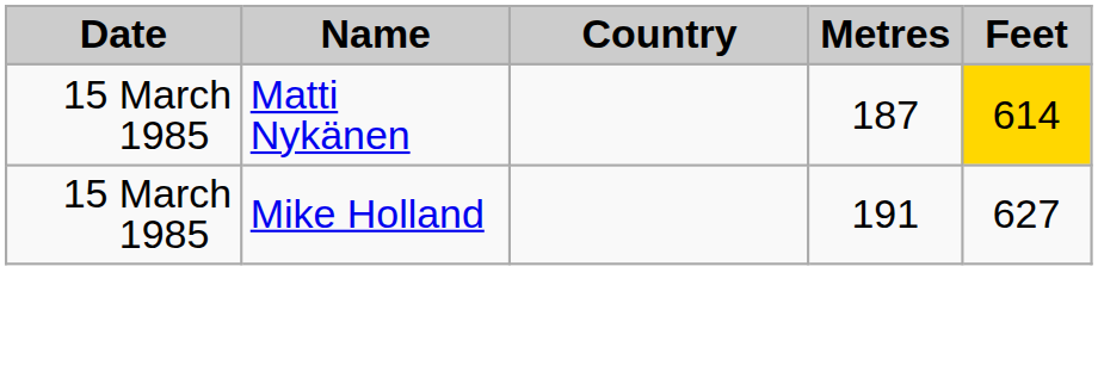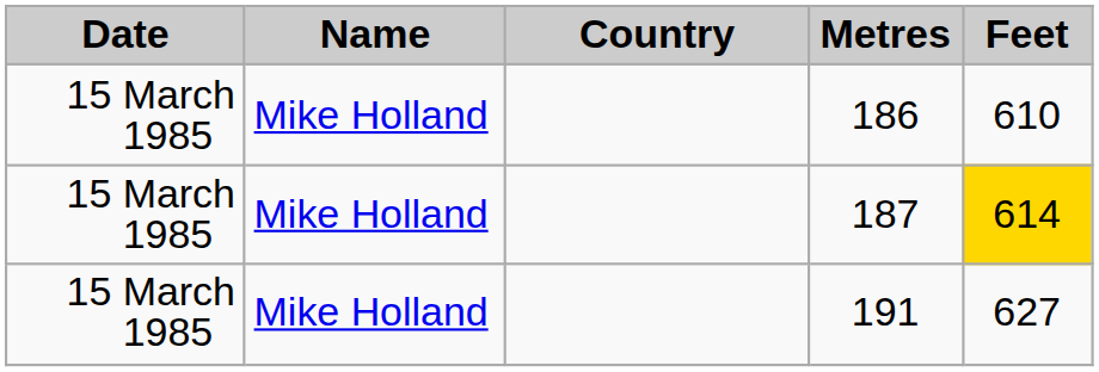+ row: 15 March 1985 | Mike Holland | 186 | 610
187 | Name: Matti Nykänen -> Mike Holland
